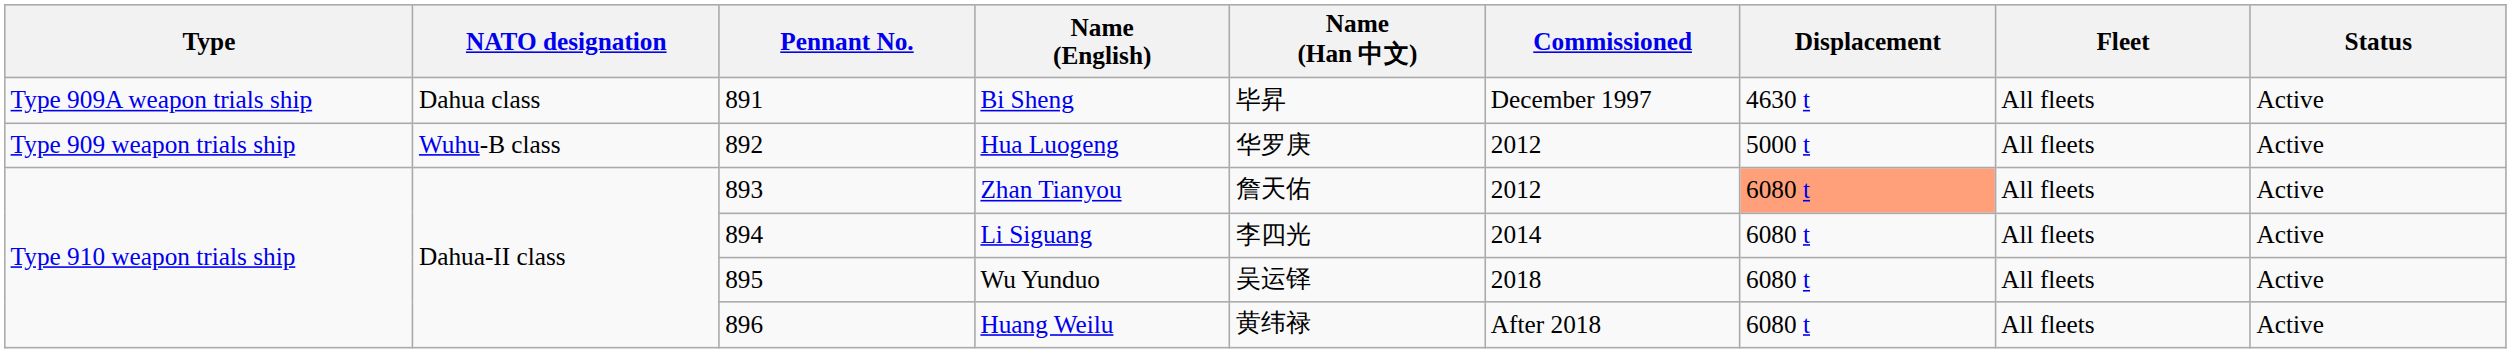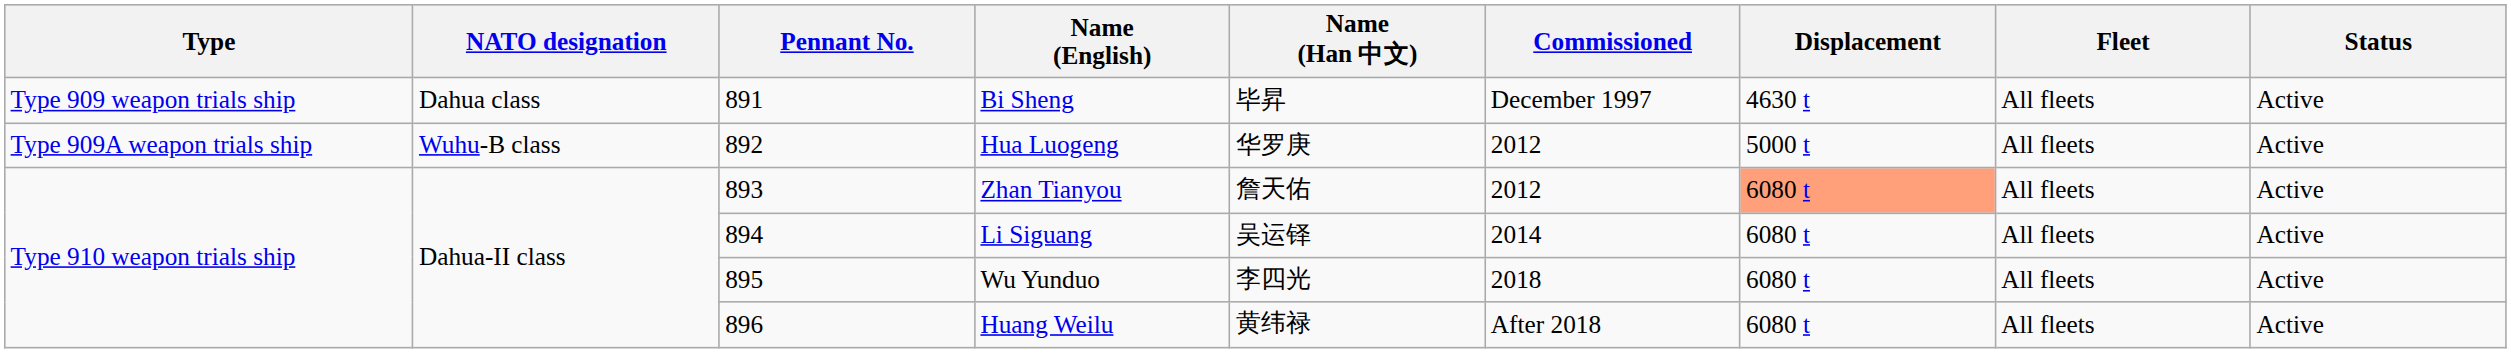Bi Sheng | Type: Type 909A weapon trials ship -> Type 909 weapon trials ship
Hua Luogeng | Type: Type 909 weapon trials ship -> Type 909A weapon trials ship
Li Siguang | Name (Han 中文): 李四光 -> 吴运铎
Wu Yunduo | Name (Han 中文): 吴运铎 -> 李四光
